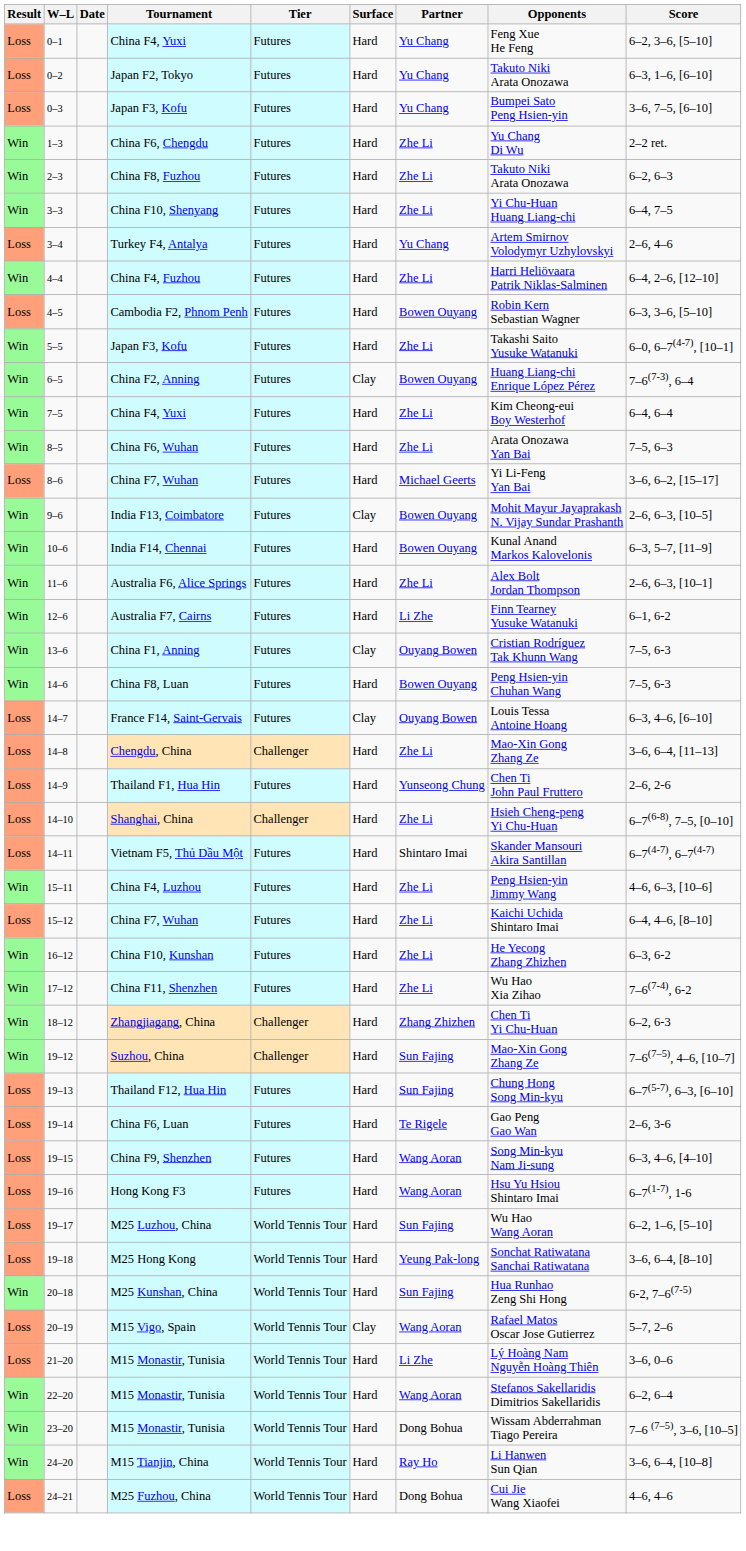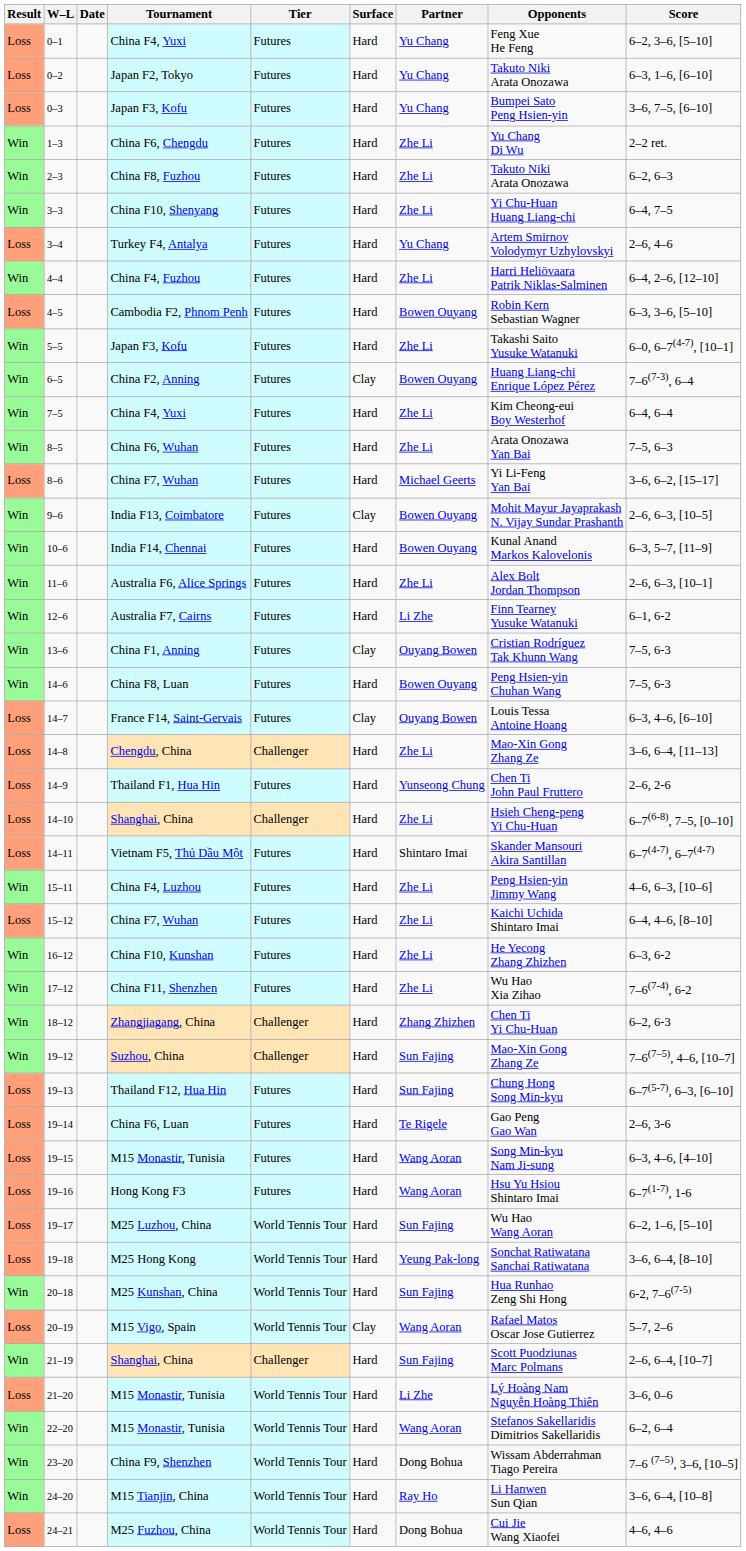19–15 | Tournament: China F9, Shenzhen -> M15 Monastir, Tunisia
+ row: Win | 21–19 | Shanghai, China | Challenger | Hard | Sun Fajing | Scott Puodziunas Marc Polmans | 2–6, 6–4, [10–7]
23–20 | Tournament: M15 Monastir, Tunisia -> China F9, Shenzhen
